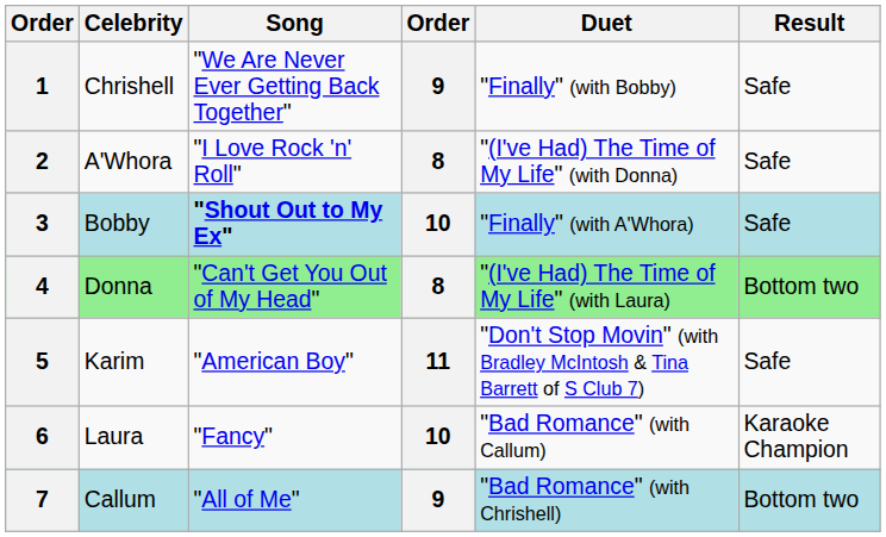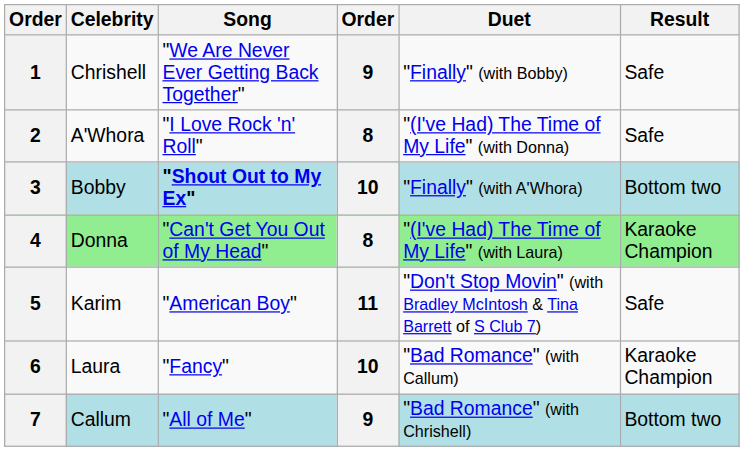3 | Result: Safe -> Bottom two
4 | Result: Bottom two -> Karaoke Champion
